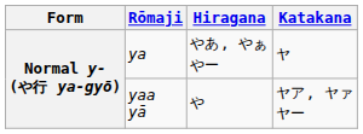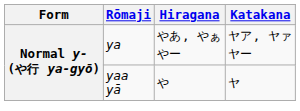ya | Katakana: ヤ -> ヤア, ヤァ ヤー
yaa yā | Katakana: ヤア, ヤァ ヤー -> ヤ
